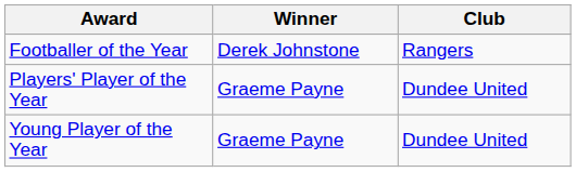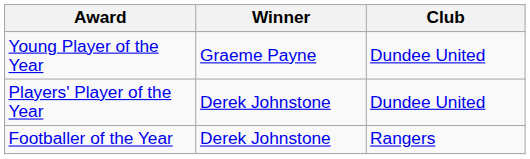rows swapped: Footballer of the Year <-> Young Player of the Year
Players' Player of the Year | Winner: Graeme Payne -> Derek Johnstone
